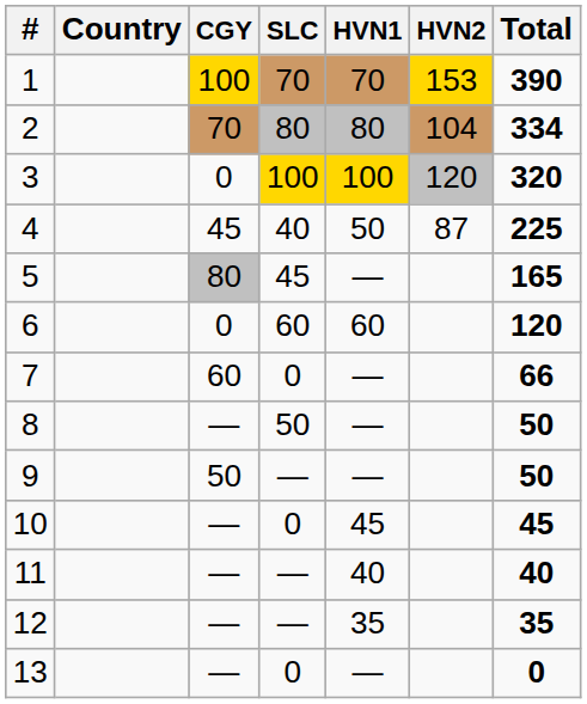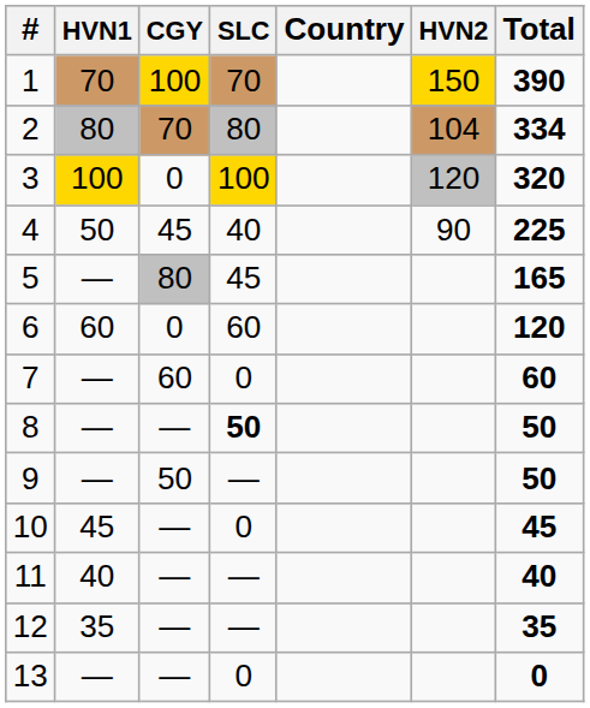columns swapped: Country <-> HVN1
1 | HVN2: 153 -> 150
4 | HVN2: 87 -> 90
7 | Total: 66 -> 60
8 | SLC: normal -> bold
